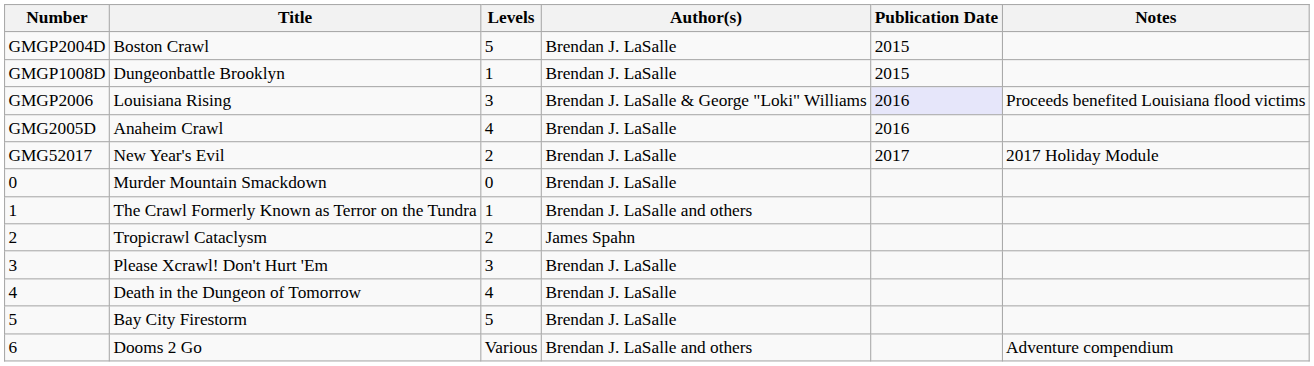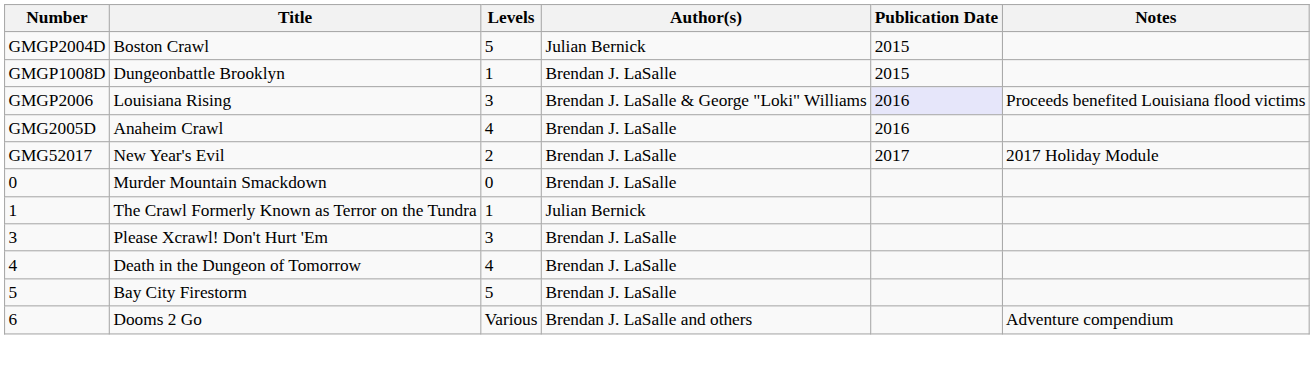Boston Crawl | Author(s): Brendan J. LaSalle -> Julian Bernick
The Crawl Formerly Known as Terror on the Tundra | Author(s): Brendan J. LaSalle and others -> Julian Bernick
- row: 2 | Tropicrawl Cataclysm | 2 | James Spahn
